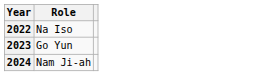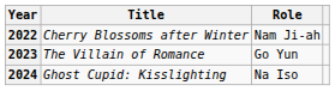+ column: Title | Cherry Blossoms after Winter | The Villain of Romance | Ghost Cupid: Kisslighting
2022 | Role: Na Iso -> Nam Ji-ah
2024 | Role: Nam Ji-ah -> Na Iso
